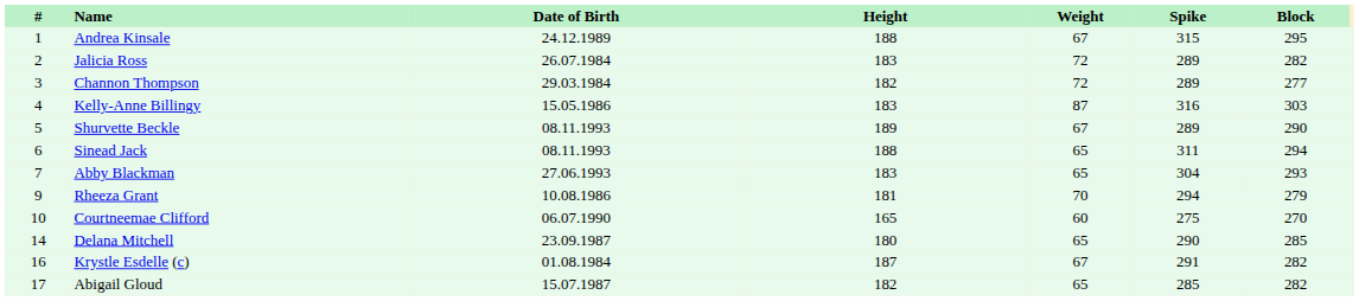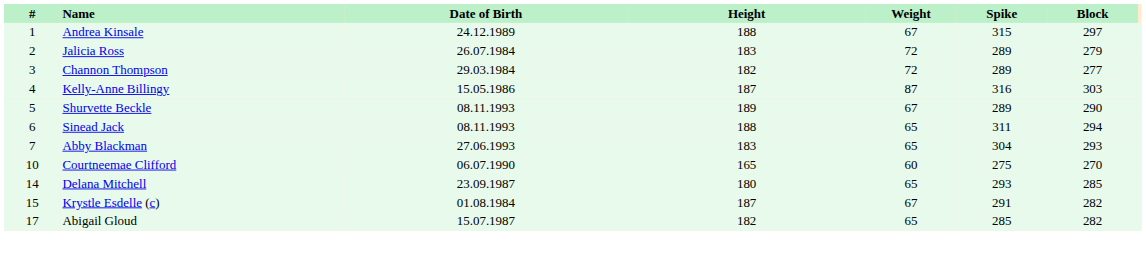Andrea Kinsale | Block: 295 -> 297
Jalicia Ross | Block: 282 -> 279
Kelly-Anne Billingy | Height: 183 -> 187
- row: 9 | Rheeza Grant | 10.08.1986 | 181 | 70 | 294 | 279
Delana Mitchell | Spike: 290 -> 293
Krystle Esdelle (c) | #: 16 -> 15
